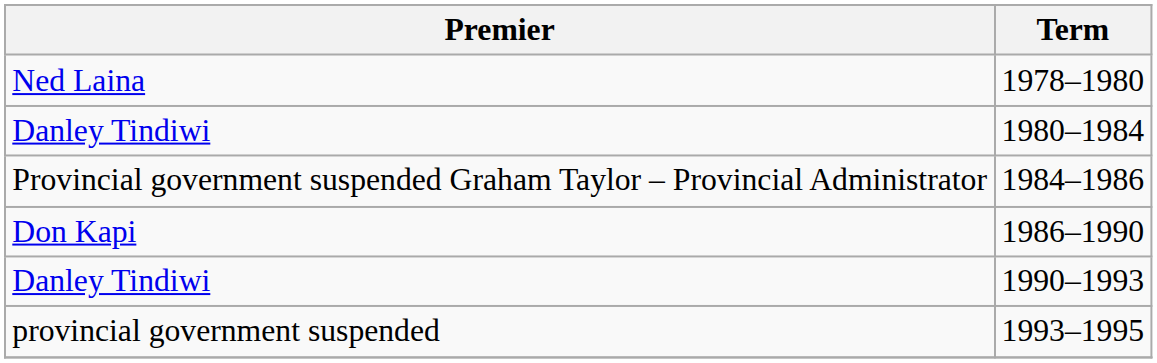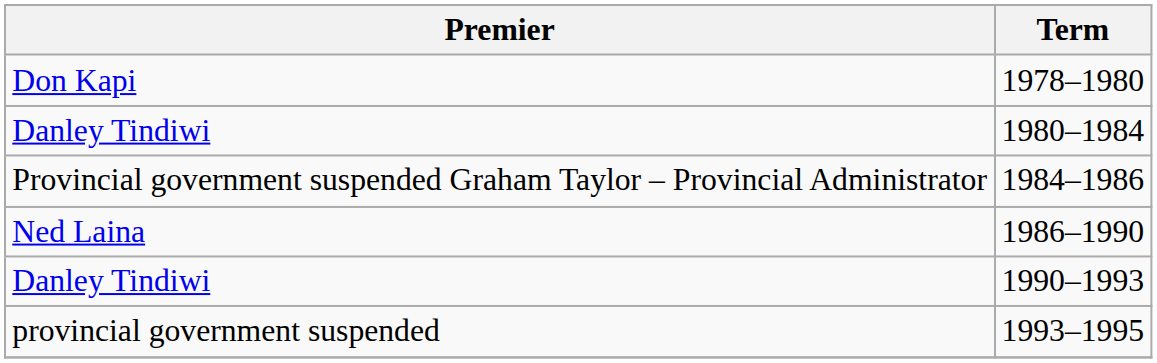1978–1980 | Premier: Ned Laina -> Don Kapi
1986–1990 | Premier: Don Kapi -> Ned Laina
